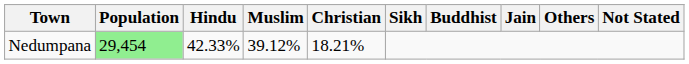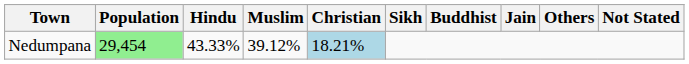Nedumpana | Hindu: 42.33% -> 43.33%
Nedumpana | Christian: no background -> lightblue background
